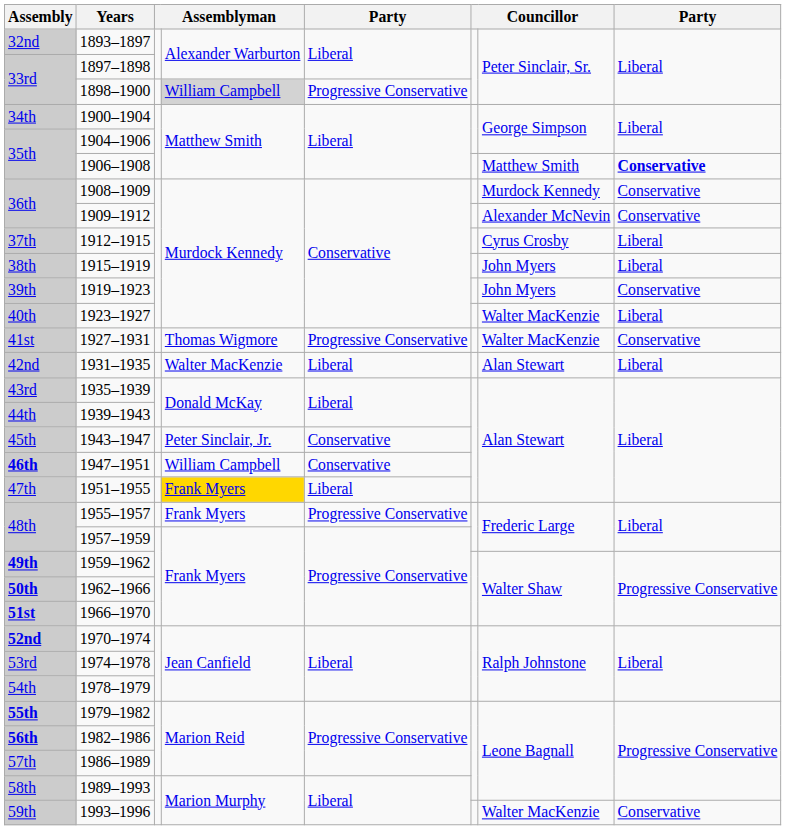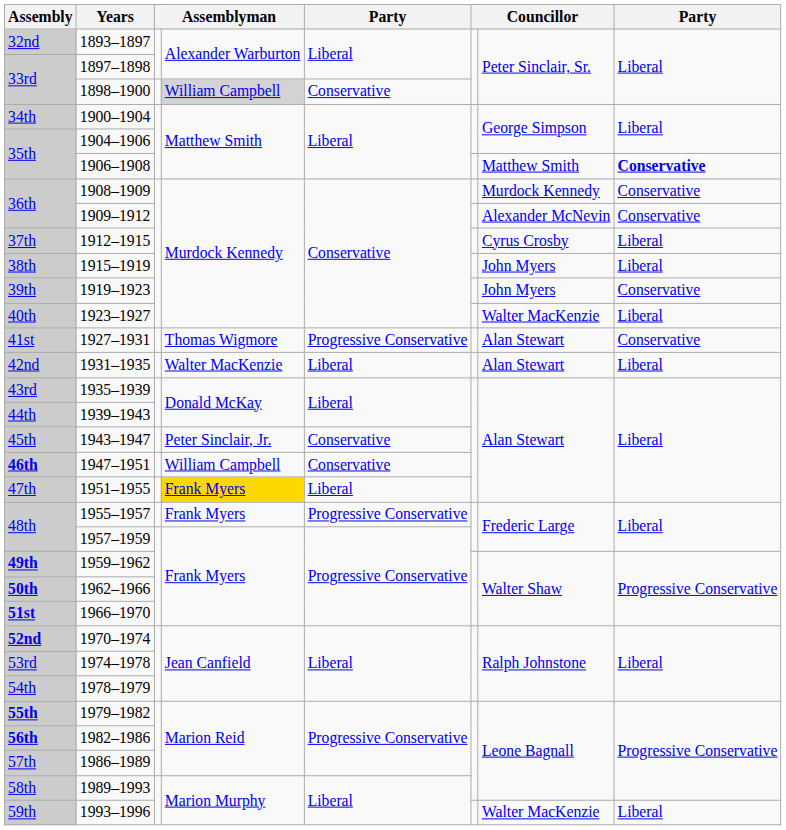1898–1900 | column 5: Progressive Conservative -> Conservative
1927–1931 | column 7: Walter MacKenzie -> Alan Stewart
1993–1996 | column 8: Conservative -> Liberal
